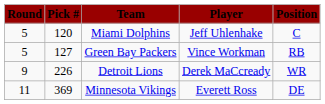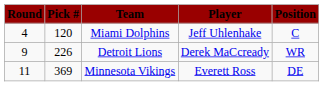Miami Dolphins | Round: 5 -> 4
- row: 5 | 127 | Green Bay Packers | Vince Workman | RB
